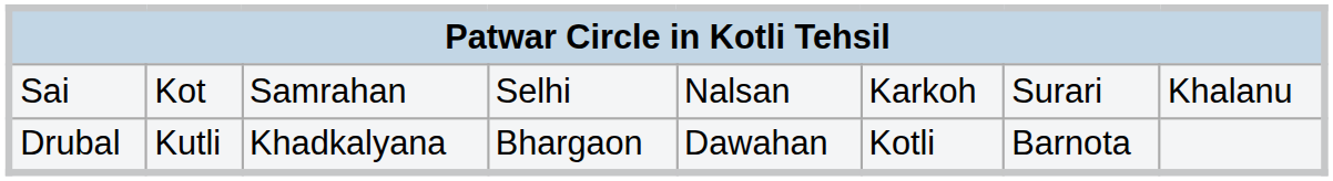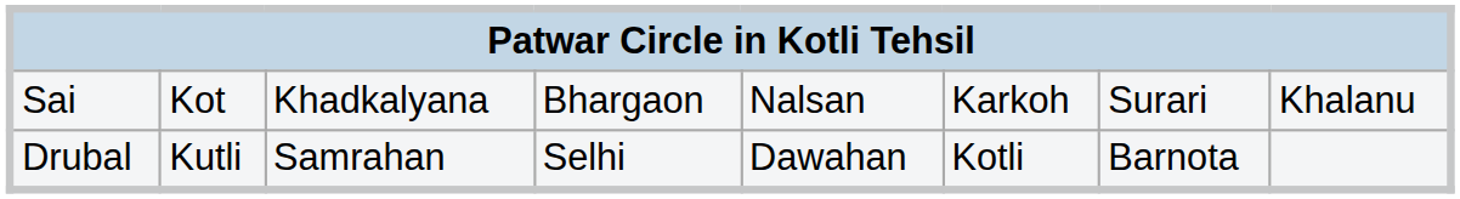Sai | column 3: Samrahan -> Khadkalyana
Sai | column 4: Selhi -> Bhargaon
Drubal | column 3: Khadkalyana -> Samrahan
Drubal | column 4: Bhargaon -> Selhi
